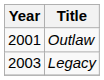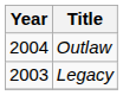Outlaw | Year: 2001 -> 2004
